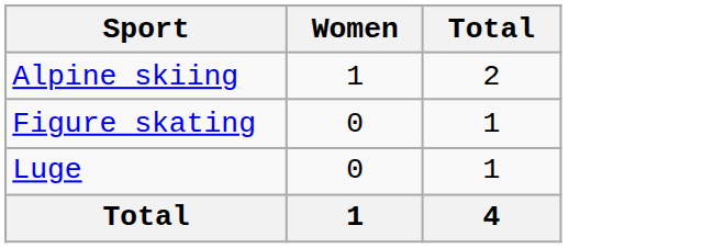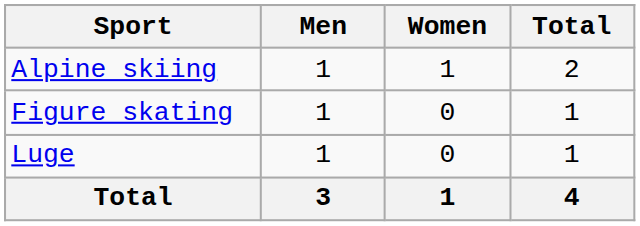+ column: Men | 1 | 1 | 1 | 3
